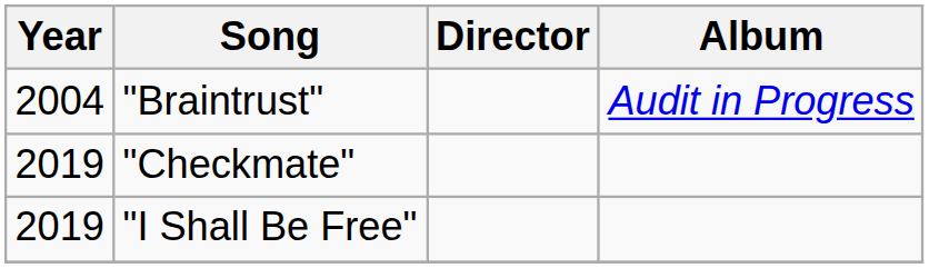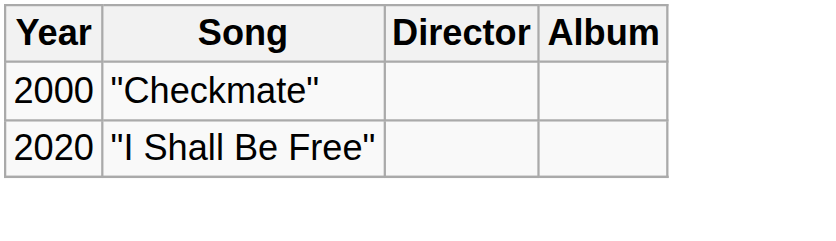- row: 2004 | "Braintrust" | Audit in Progress
"Checkmate" | Year: 2019 -> 2000
"I Shall Be Free" | Year: 2019 -> 2020
